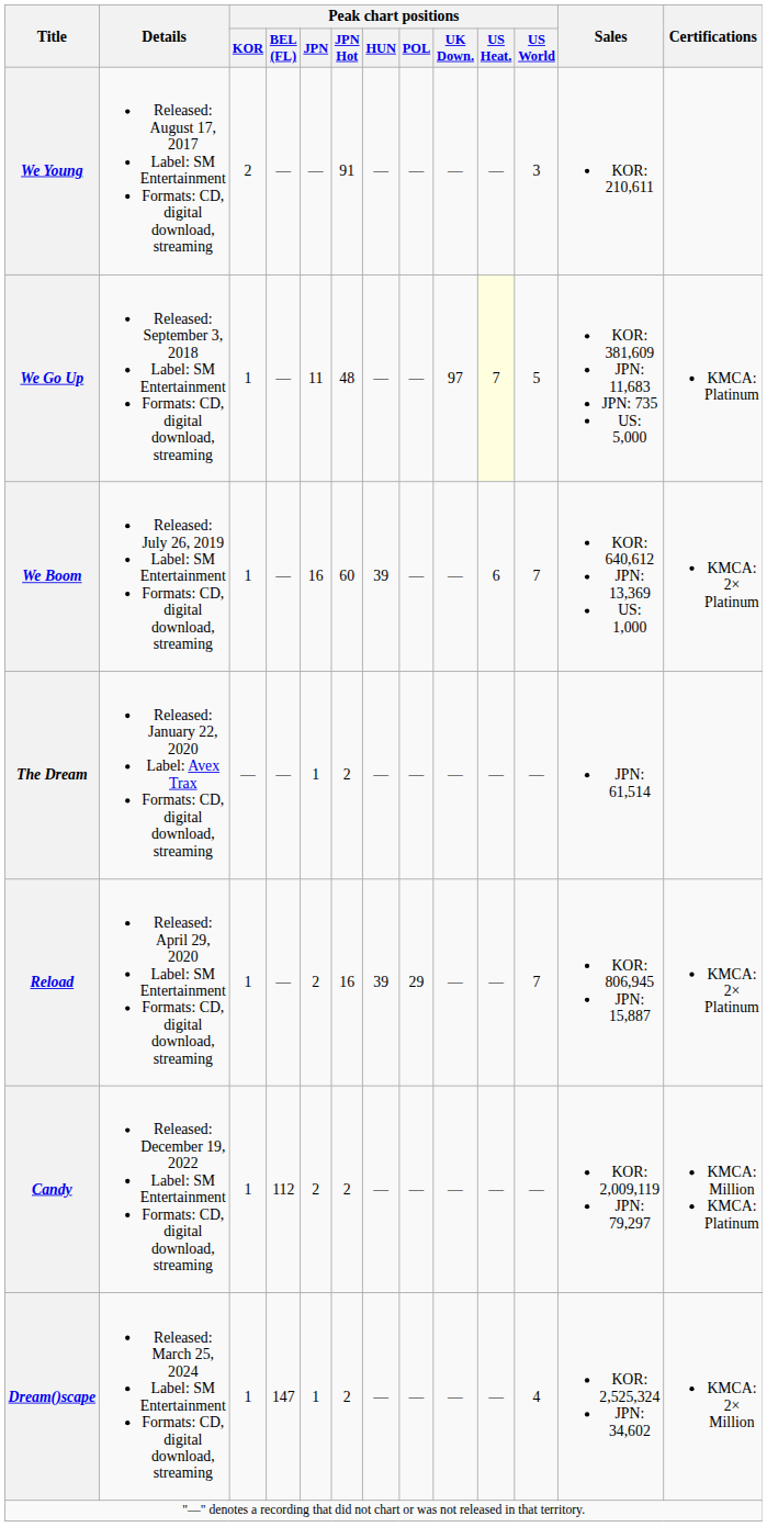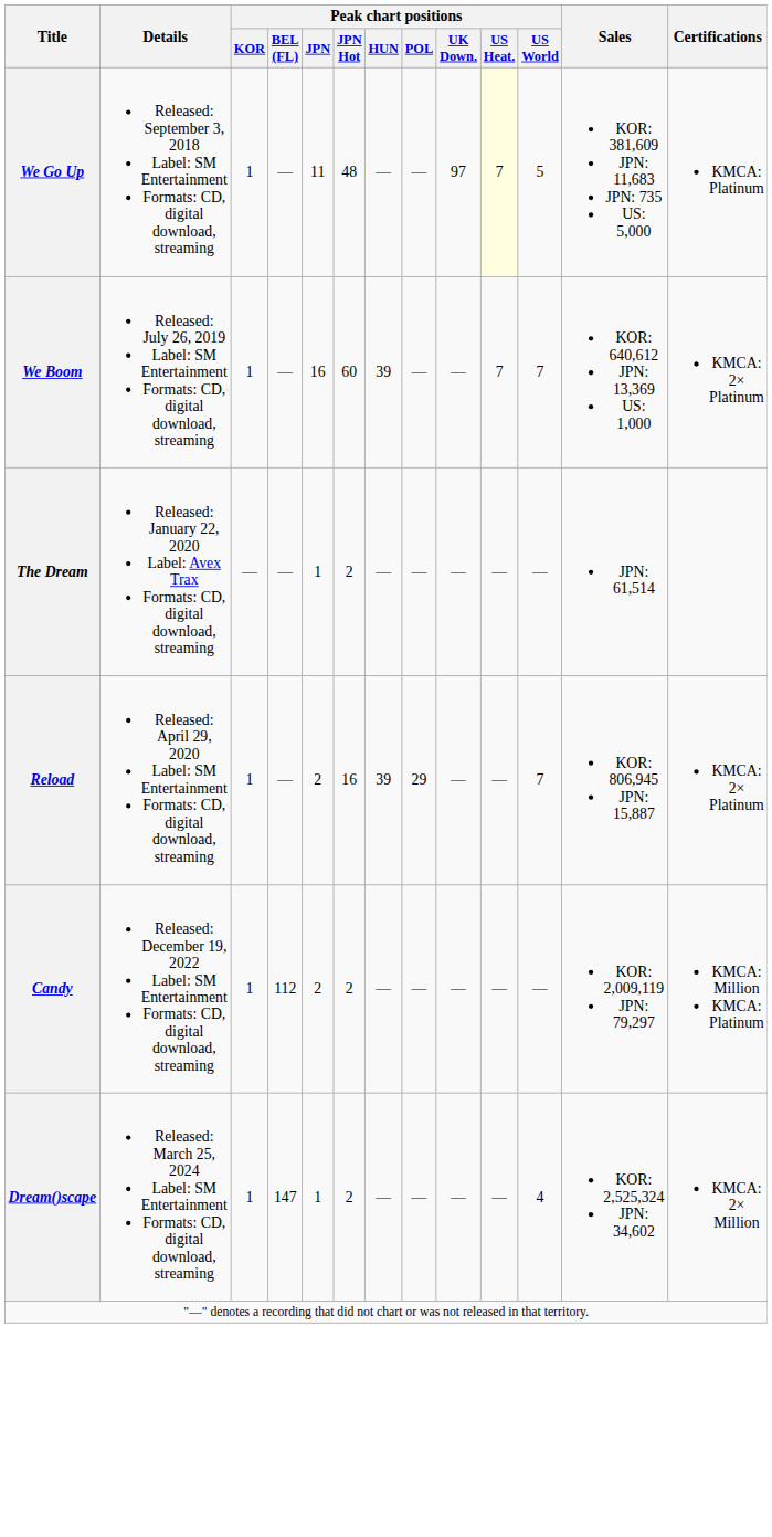- row: We Young | Released: August 17, 2017 Label: SM Entertainment Formats: CD, digital download, streaming | 2 | — | — | 91 | — | — | — | — | 3 | KOR: 210,611
We Boom | Peak chart positions / US Heat.: 6 -> 7
